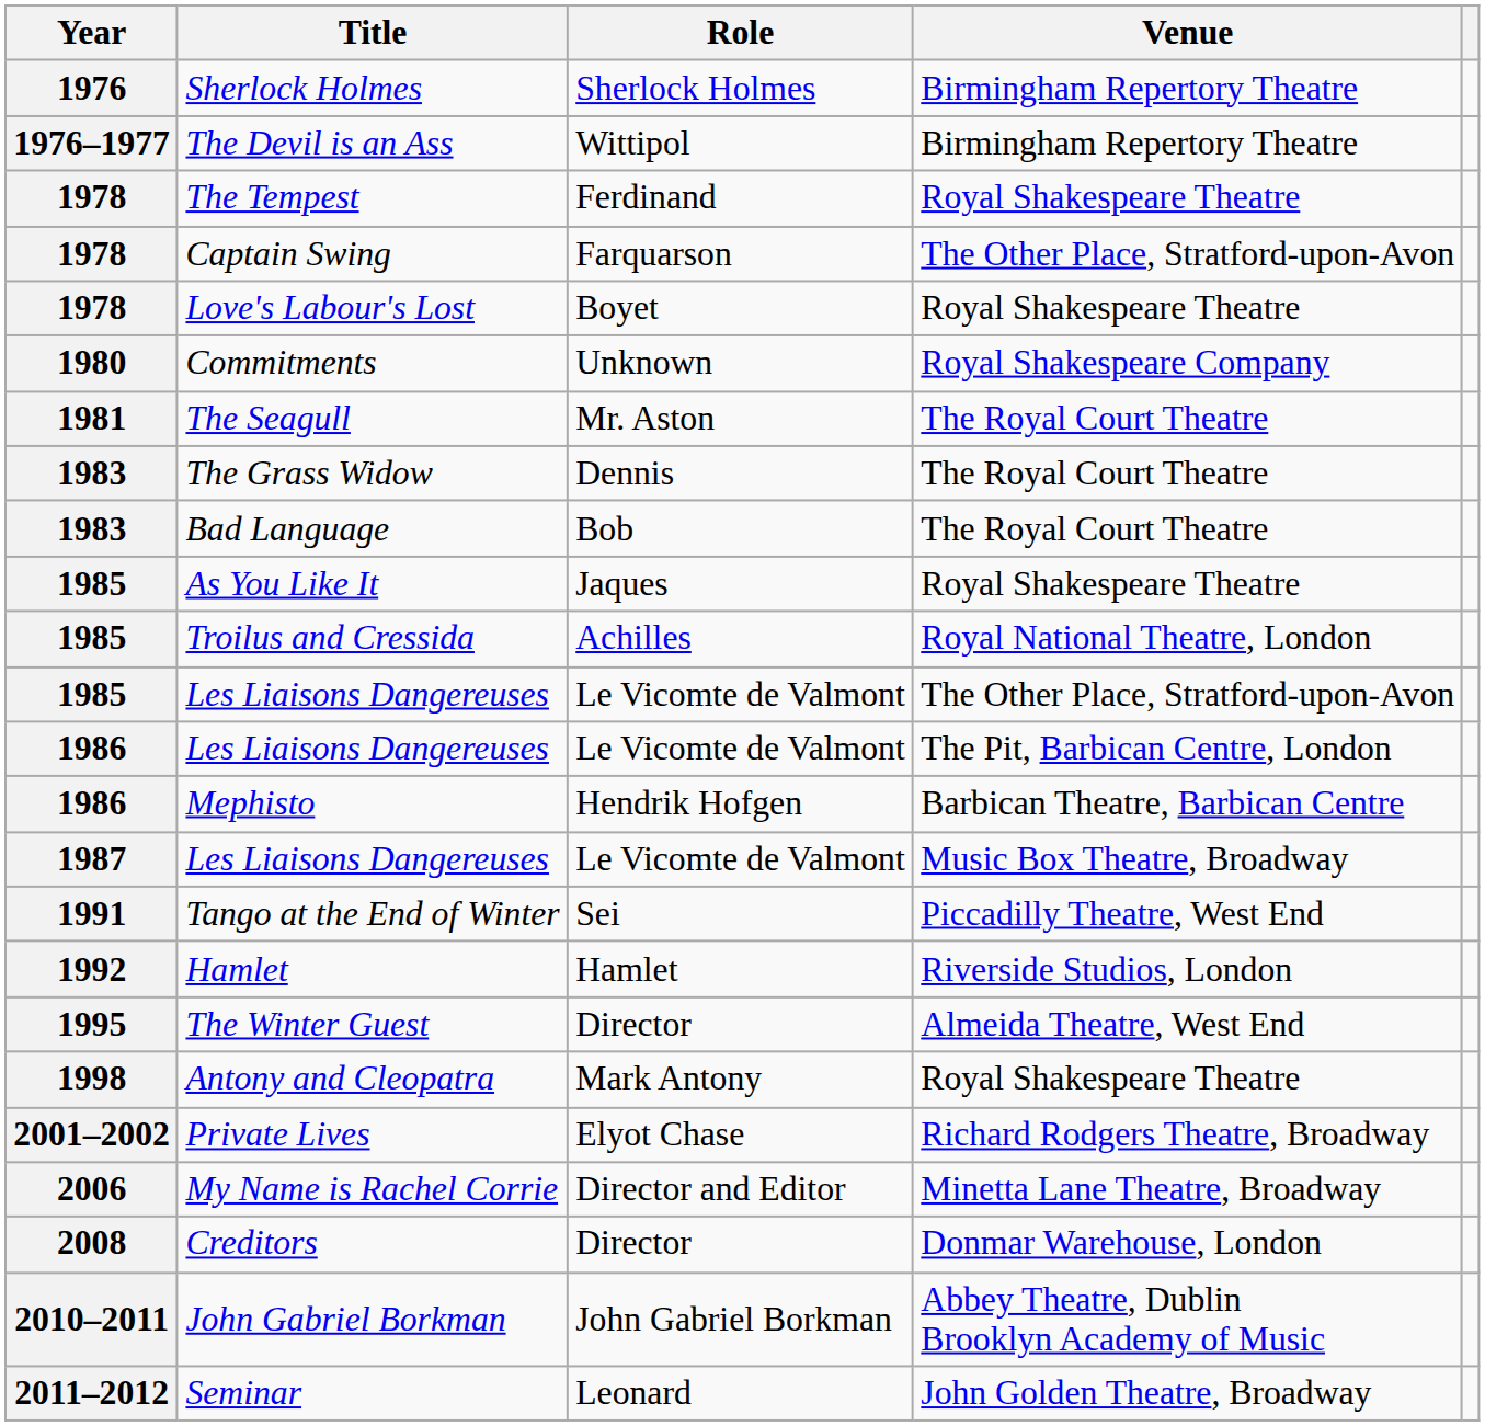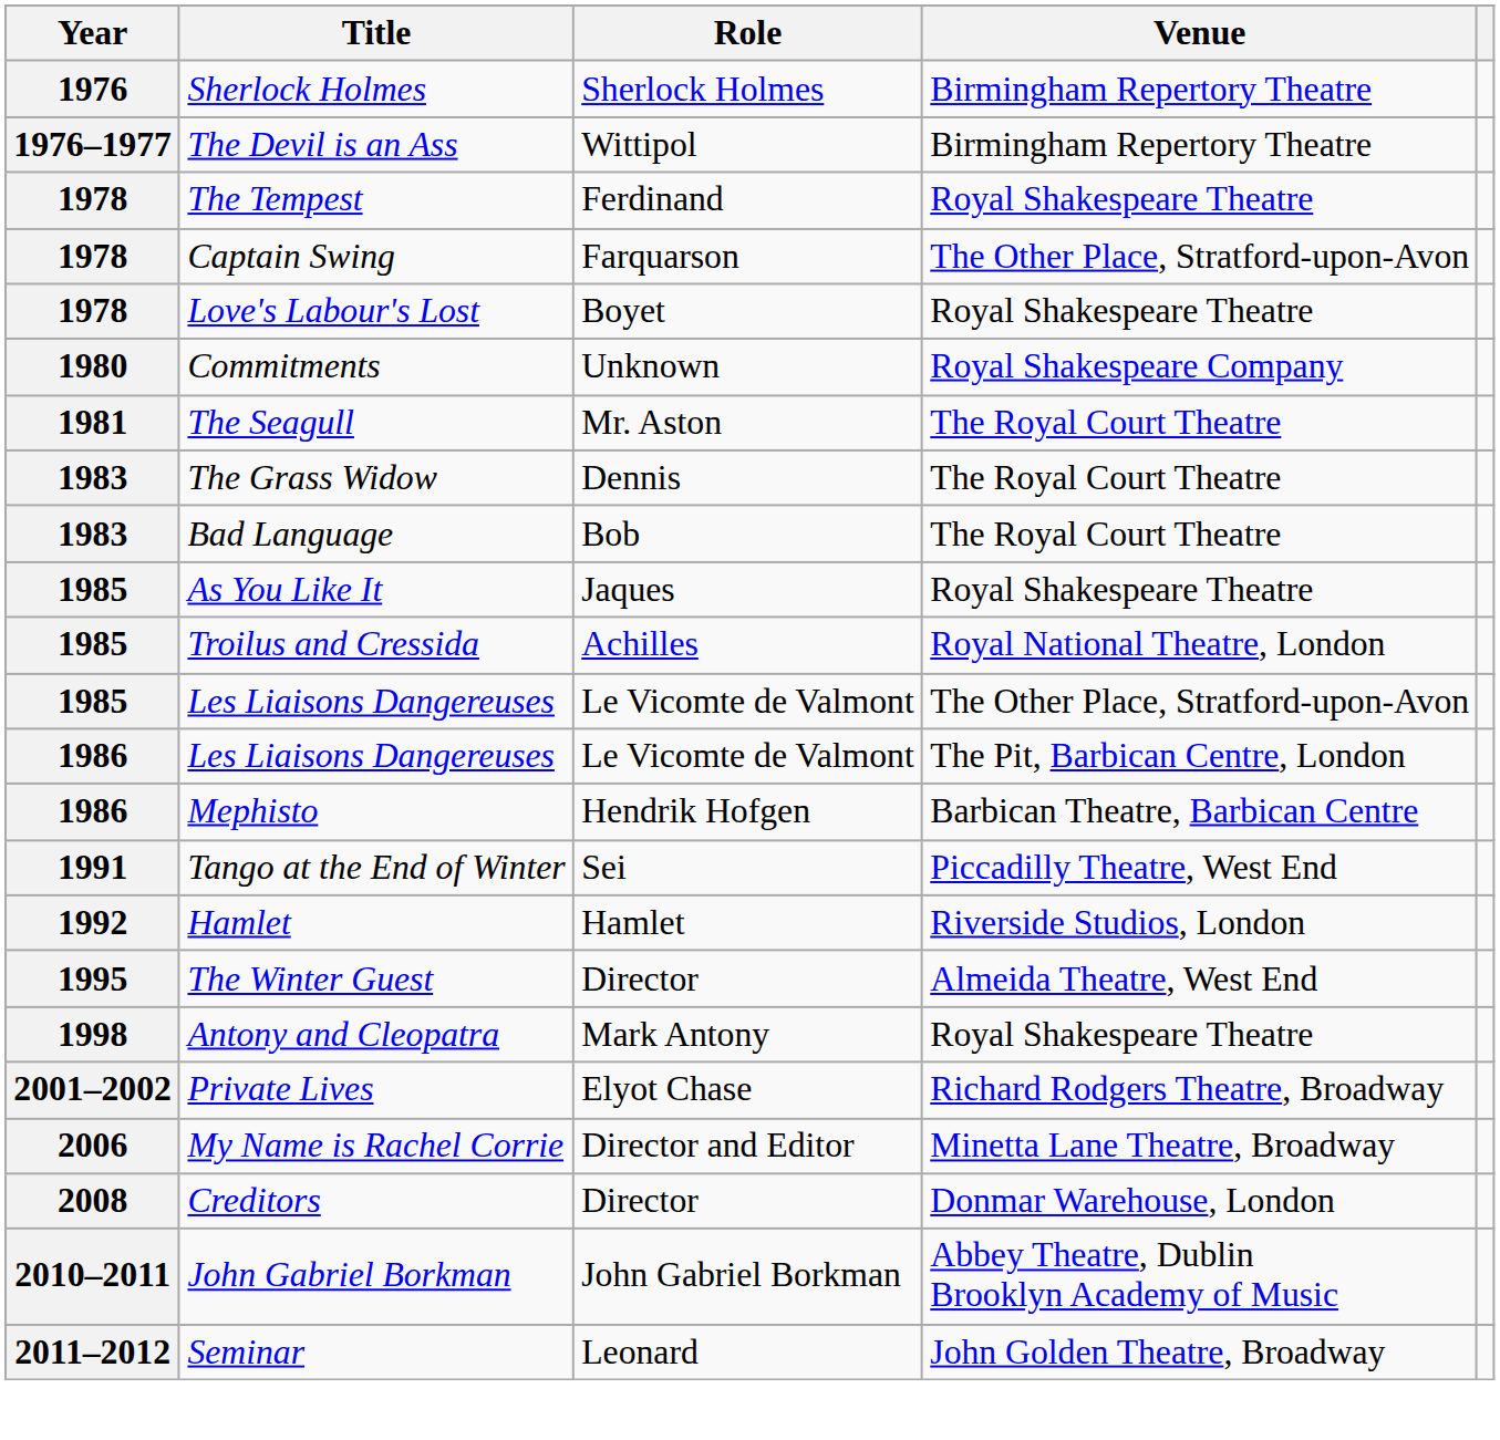- row: 1987 | Les Liaisons Dangereuses | Le Vicomte de Valmont | Music Box Theatre, Broadway
